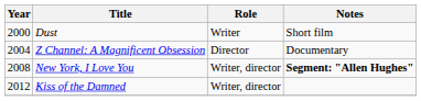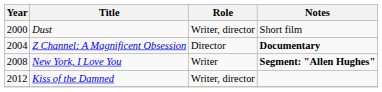Dust | Role: Writer -> Writer, director
Z Channel: A Magnificent Obsession | Notes: normal -> bold
New York, I Love You | Role: Writer, director -> Writer
